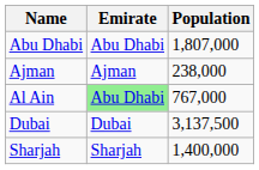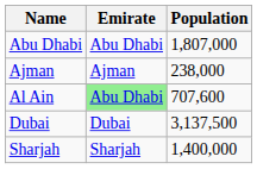Al Ain | Population: 767,000 -> 707,600
